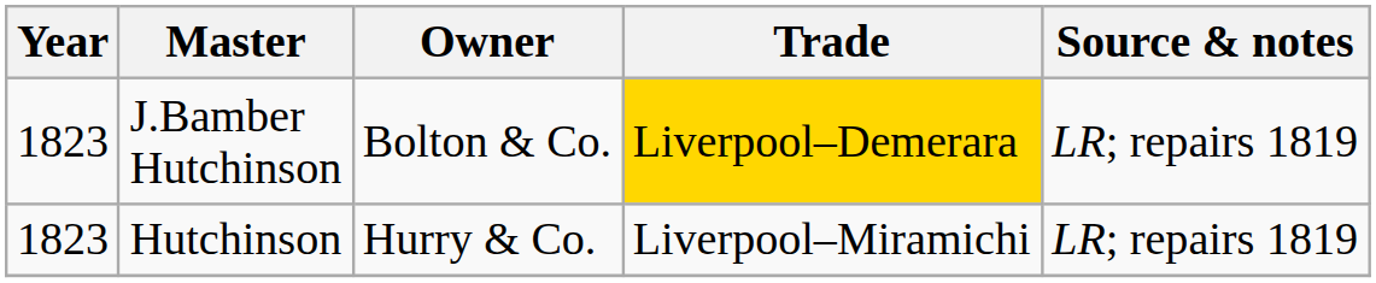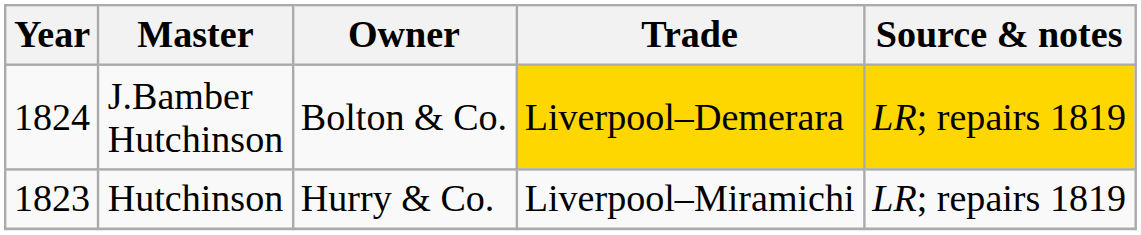J.Bamber Hutchinson | Year: 1823 -> 1824
J.Bamber Hutchinson | Source & notes: no background -> gold background
